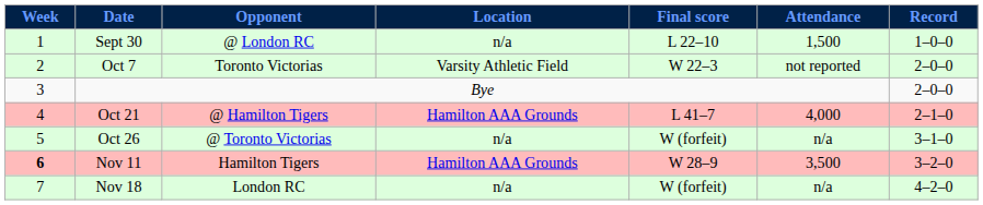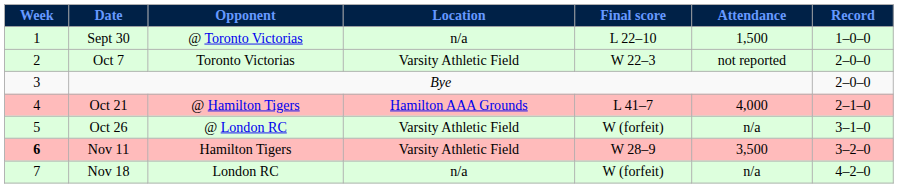Sept 30 | Opponent: @ London RC -> @ Toronto Victorias
Oct 26 | Opponent: @ Toronto Victorias -> @ London RC
Oct 26 | Location: n/a -> Varsity Athletic Field
Nov 11 | Location: Hamilton AAA Grounds -> Varsity Athletic Field
